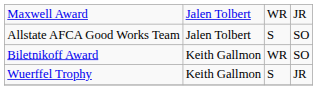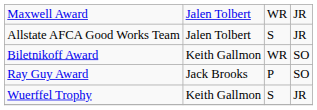Allstate AFCA Good Works Team | column 4: SO -> JR
+ row: Ray Guy Award | Jack Brooks | P | SO
